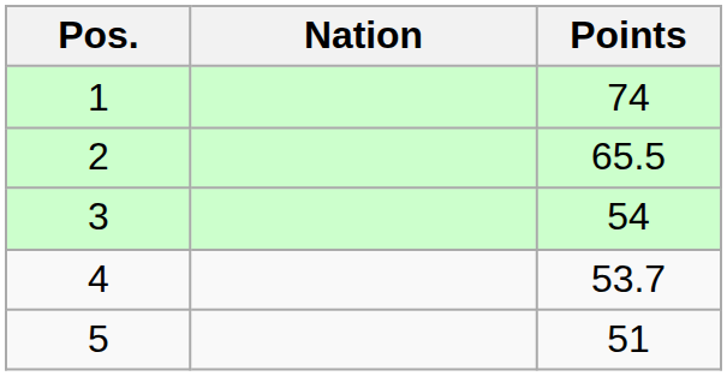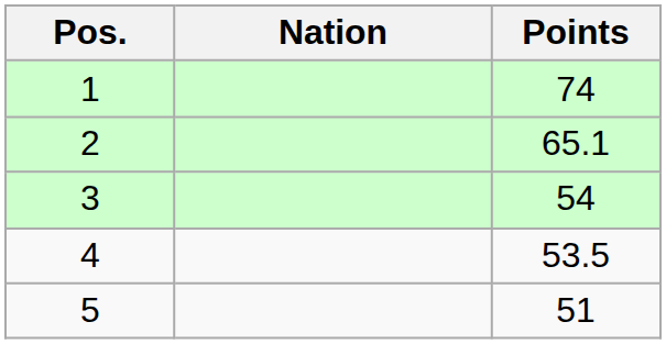2 | Points: 65.5 -> 65.1
4 | Points: 53.7 -> 53.5
